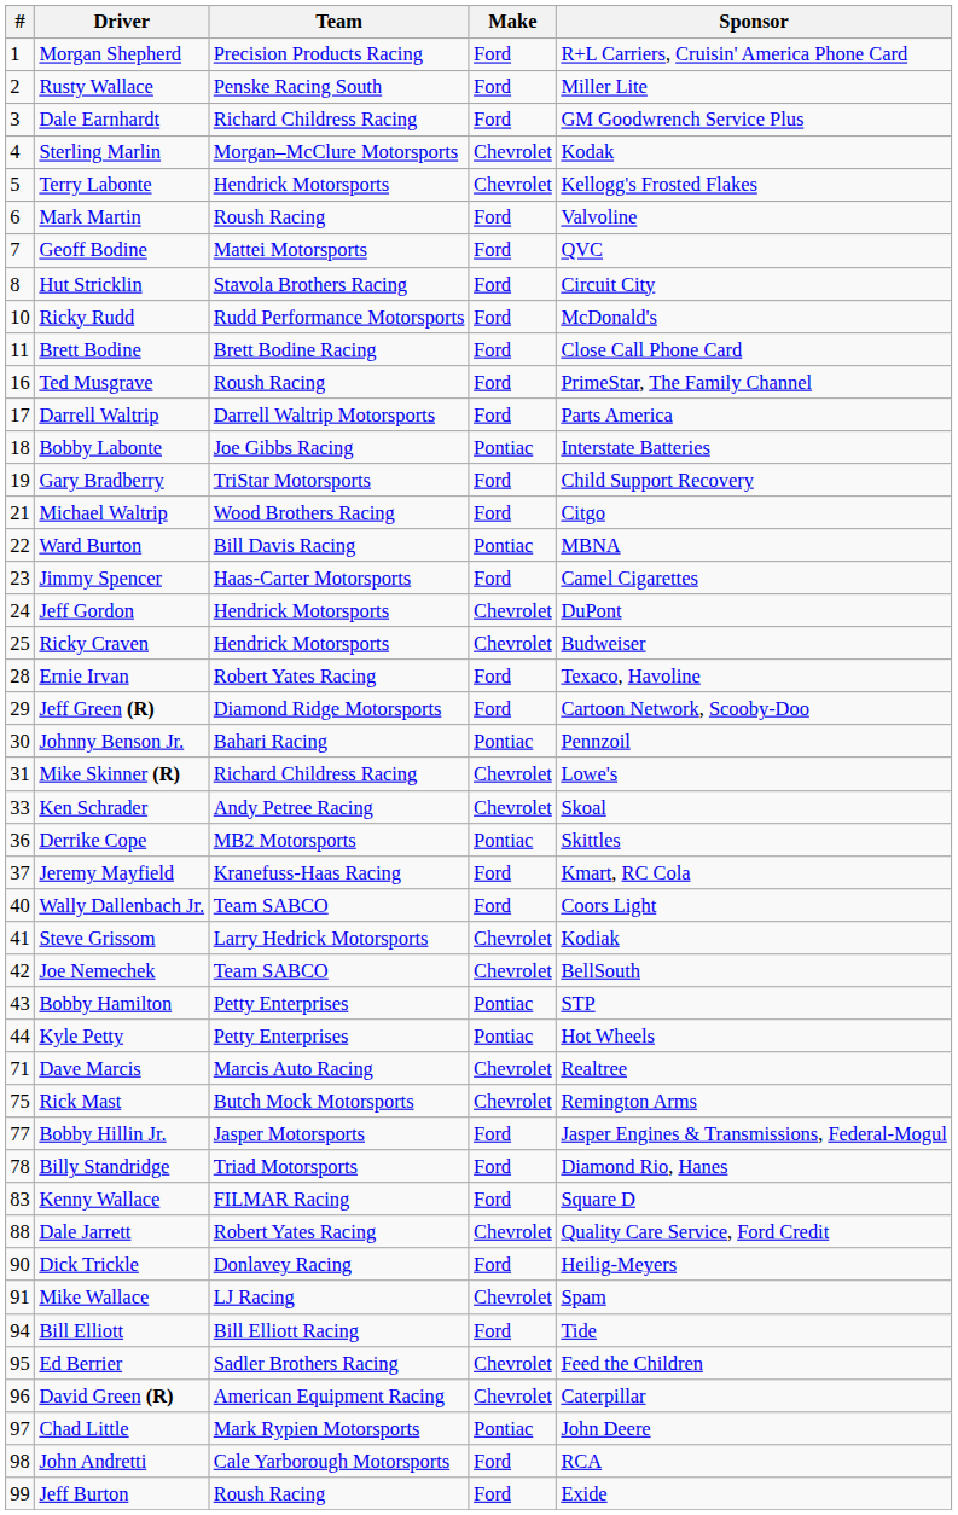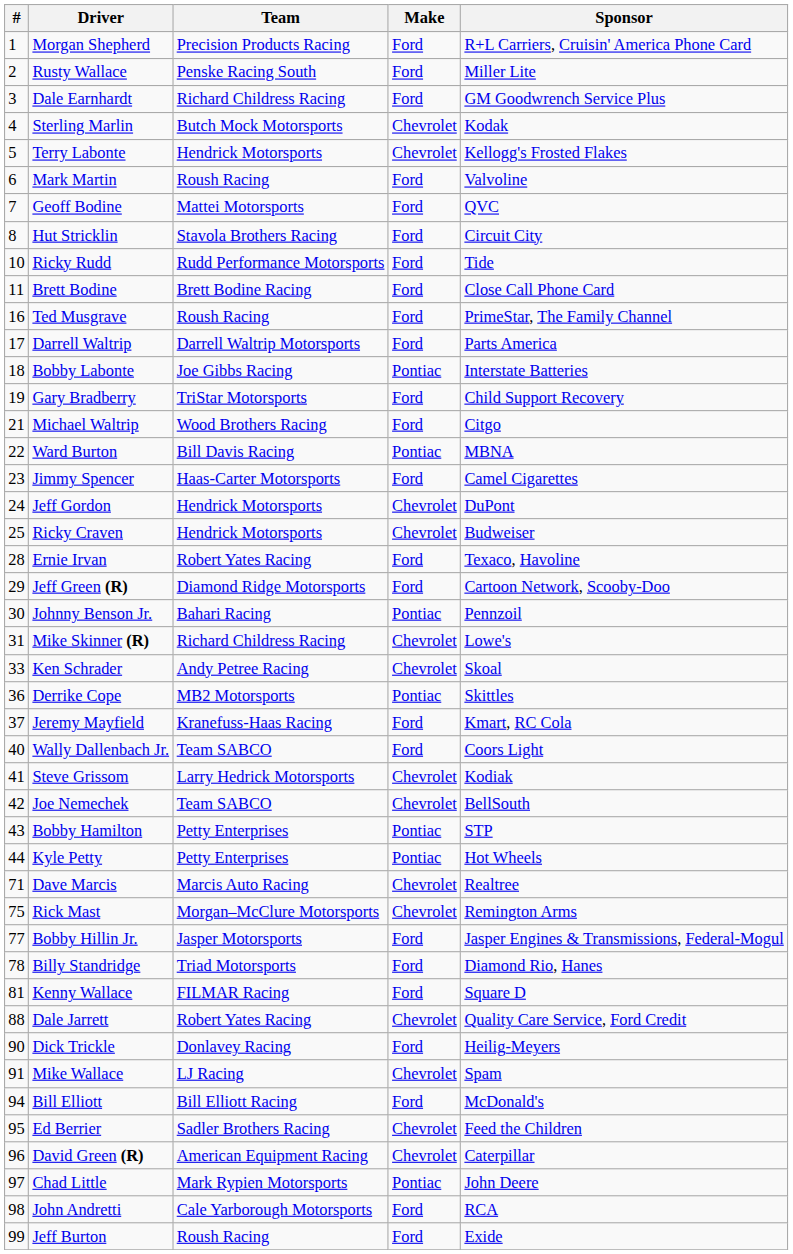Sterling Marlin | Team: Morgan–McClure Motorsports -> Butch Mock Motorsports
Ricky Rudd | Sponsor: McDonald's -> Tide
Rick Mast | Team: Butch Mock Motorsports -> Morgan–McClure Motorsports
Kenny Wallace | #: 83 -> 81
Bill Elliott | Sponsor: Tide -> McDonald's
